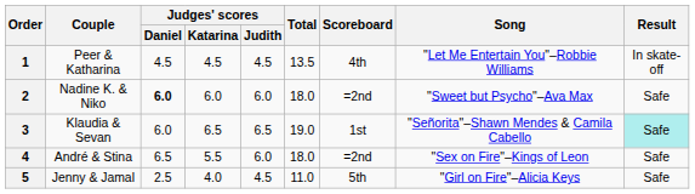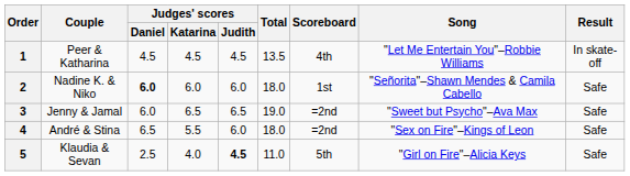2 | Scoreboard: =2nd -> 1st
2 | Song: "Sweet but Psycho"–Ava Max -> "Señorita"–Shawn Mendes & Camila Cabello
3 | Couple: Klaudia & Sevan -> Jenny & Jamal
3 | Scoreboard: 1st -> =2nd
3 | Song: "Señorita"–Shawn Mendes & Camila Cabello -> "Sweet but Psycho"–Ava Max
3 | Result: paleturquoise background -> no background
5 | Couple: Jenny & Jamal -> Klaudia & Sevan
5 | Judges' scores / Judith: normal -> bold
